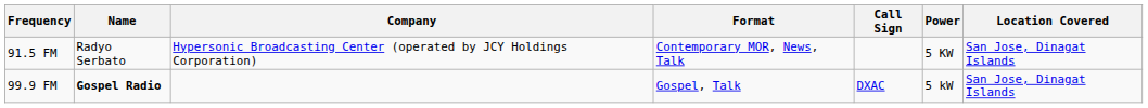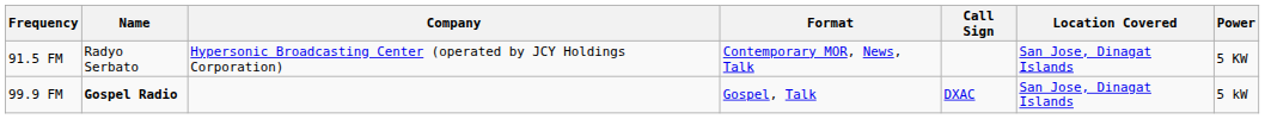columns swapped: Power <-> Location Covered
